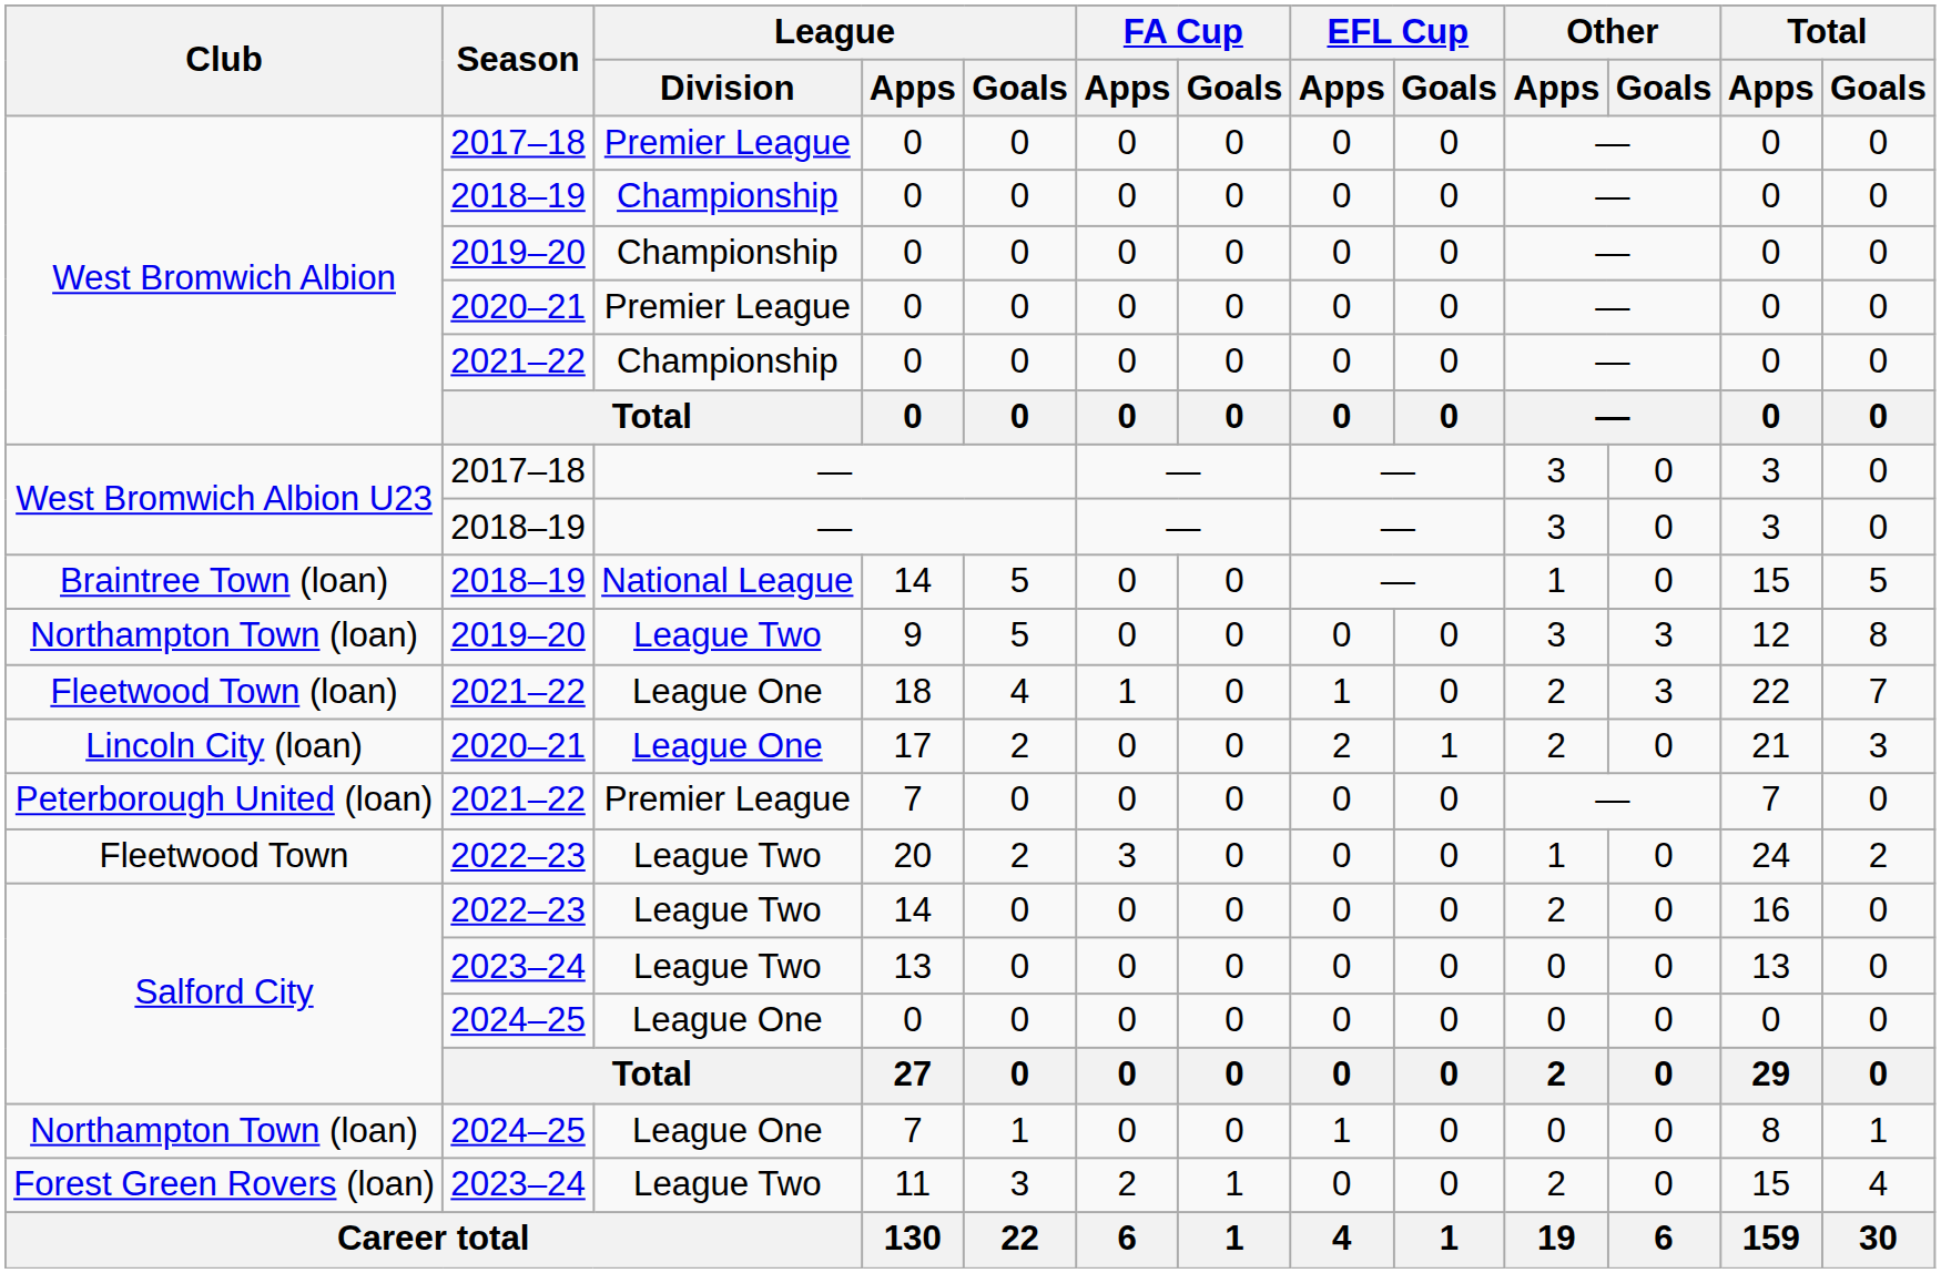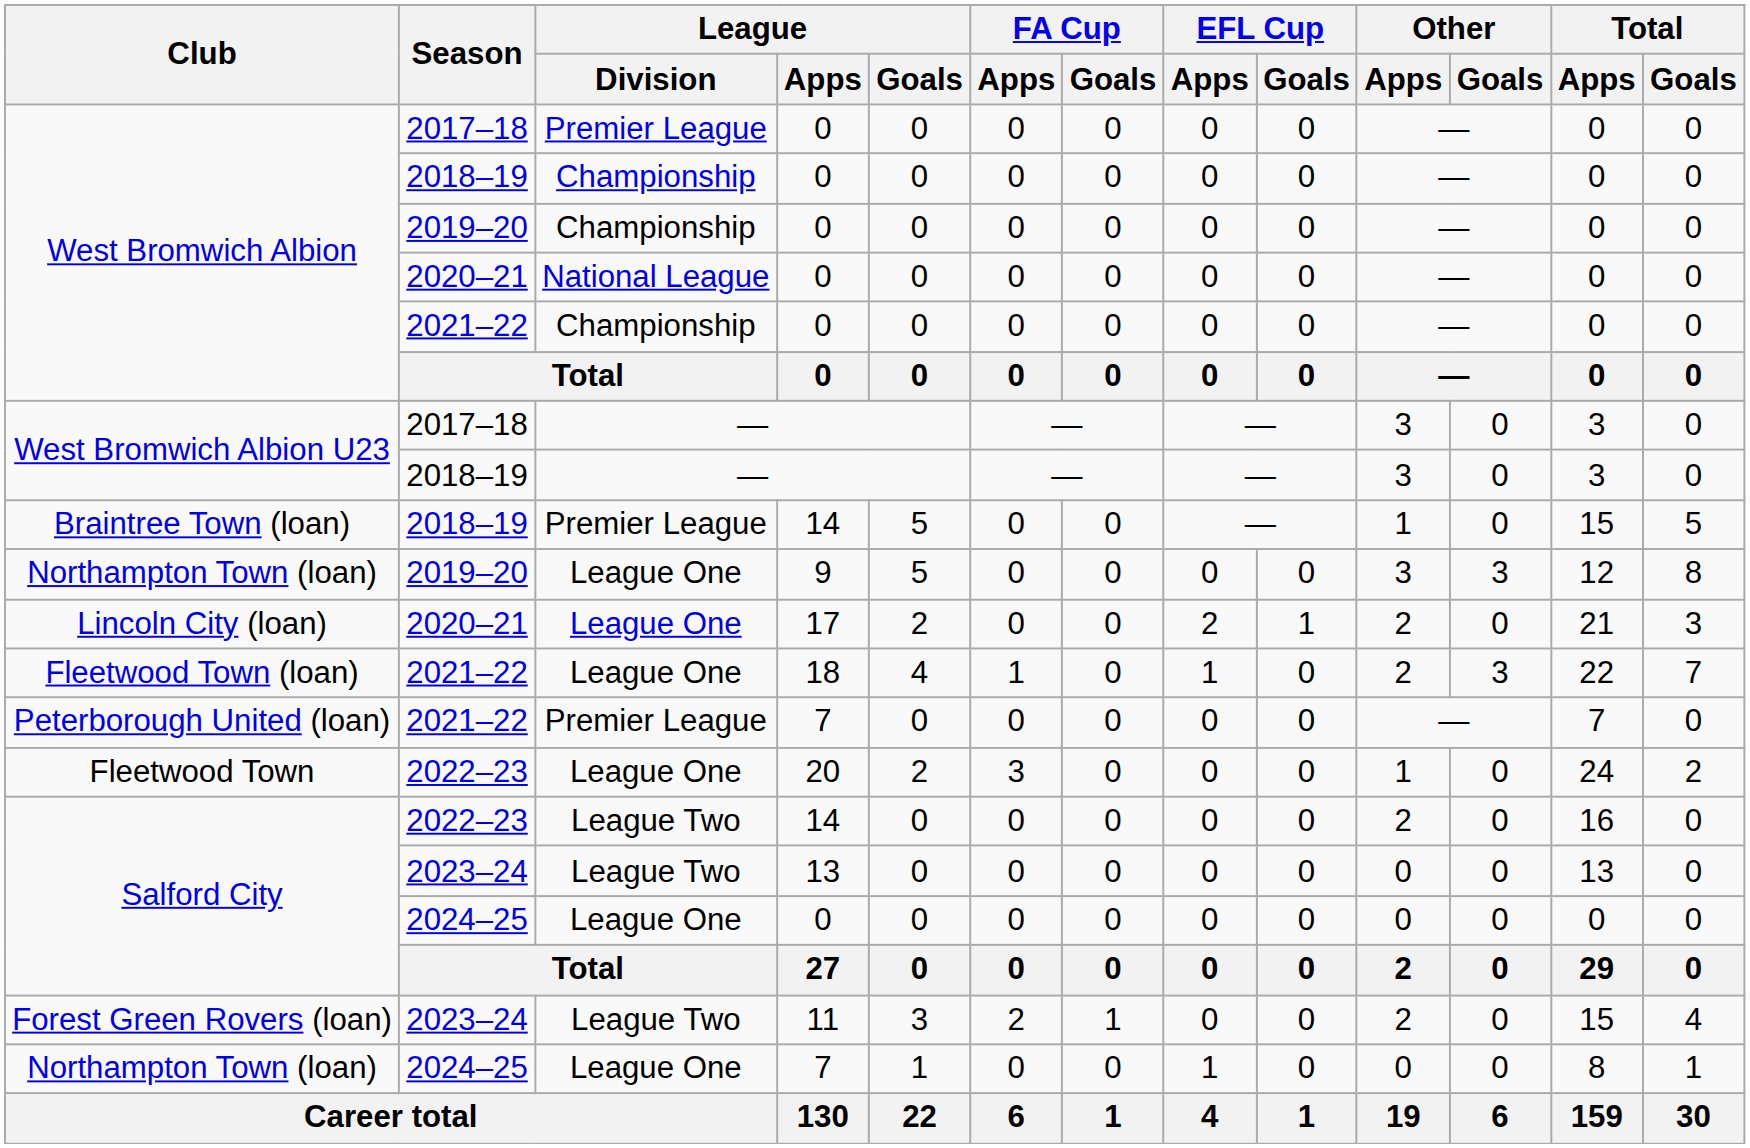West Bromwich Albion / 2020–21 | League / Division: Premier League -> National League
Braintree Town (loan) | League / Division: National League -> Premier League
Northampton Town (loan) / 2019–20 | League / Division: League Two -> League One
rows swapped: Lincoln City (loan) <-> Fleetwood Town (loan)
Fleetwood Town | League / Division: League Two -> League One
rows swapped: Forest Green Rovers (loan) <-> Northampton Town (loan) / 2024–25
